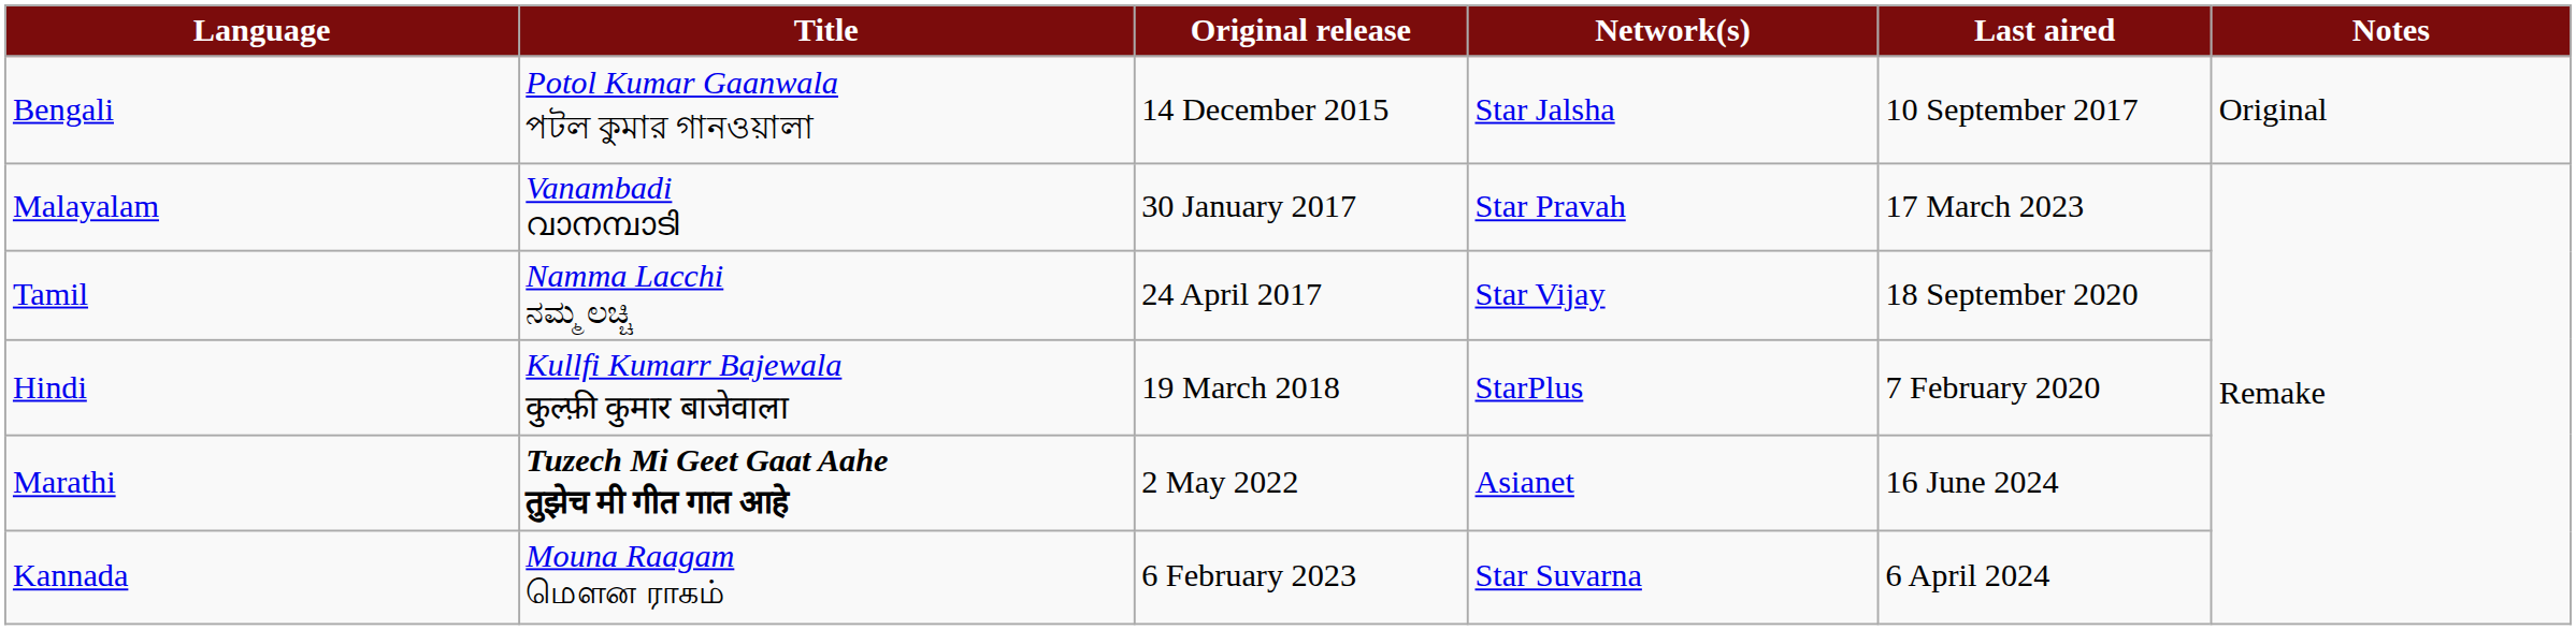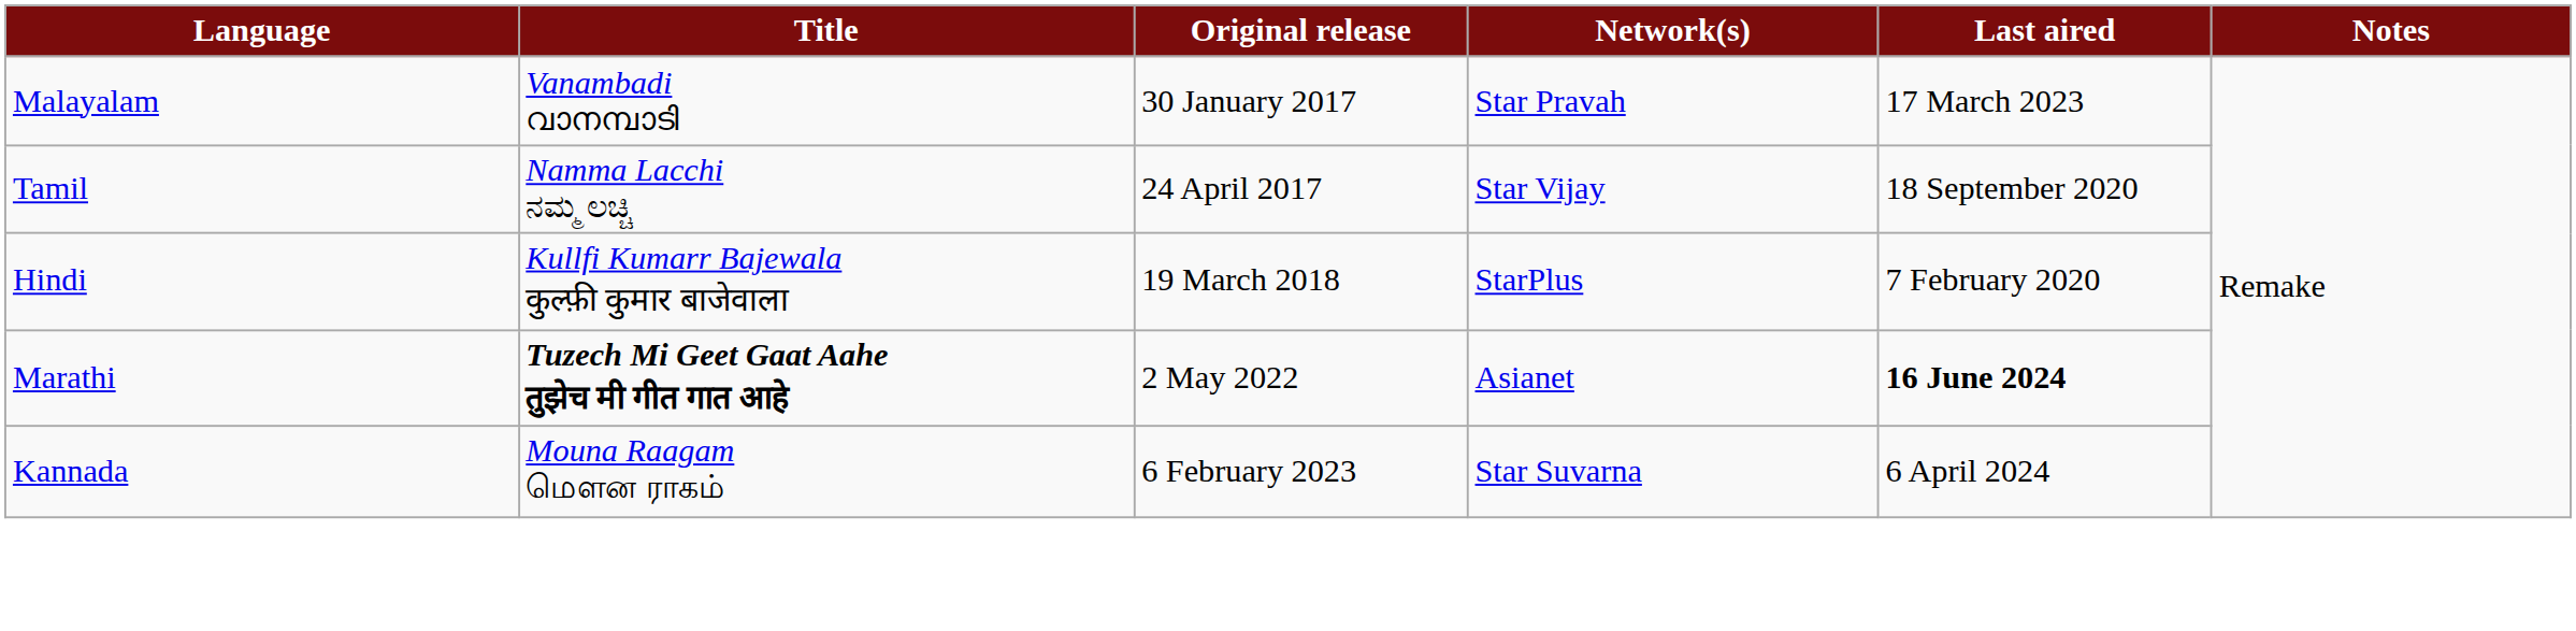- row: Bengali | Potol Kumar Gaanwala পটল কুমার গানওয়ালা | 14 December 2015 | Star Jalsha | 10 September 2017 | Original
Marathi | Last aired: normal -> bold
